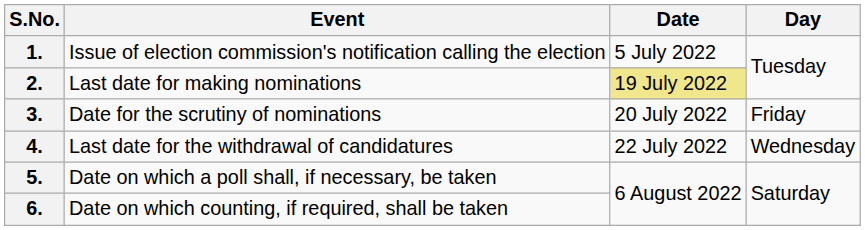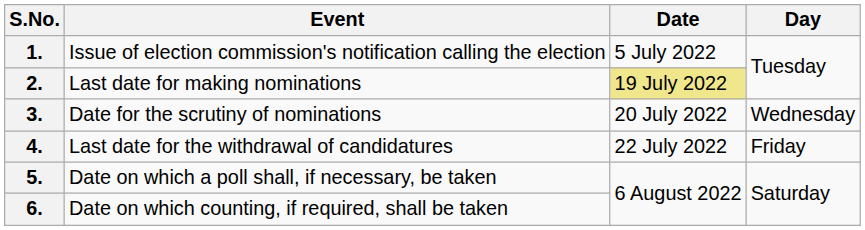3. | Day: Friday -> Wednesday
4. | Day: Wednesday -> Friday
